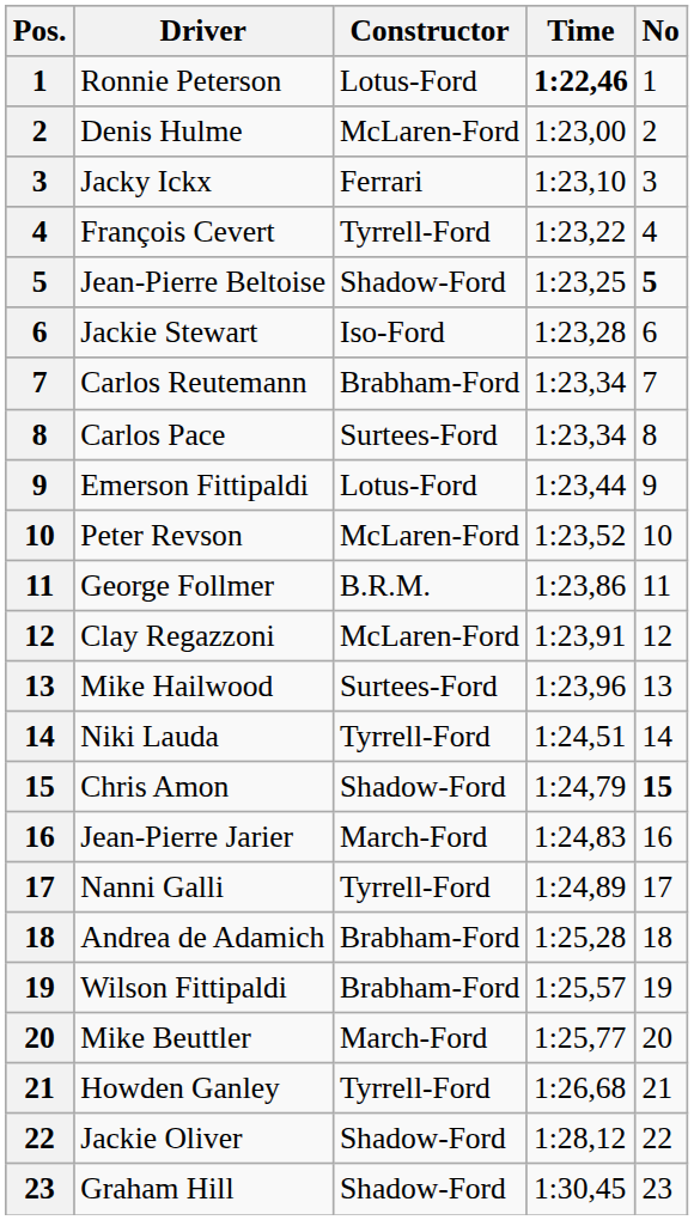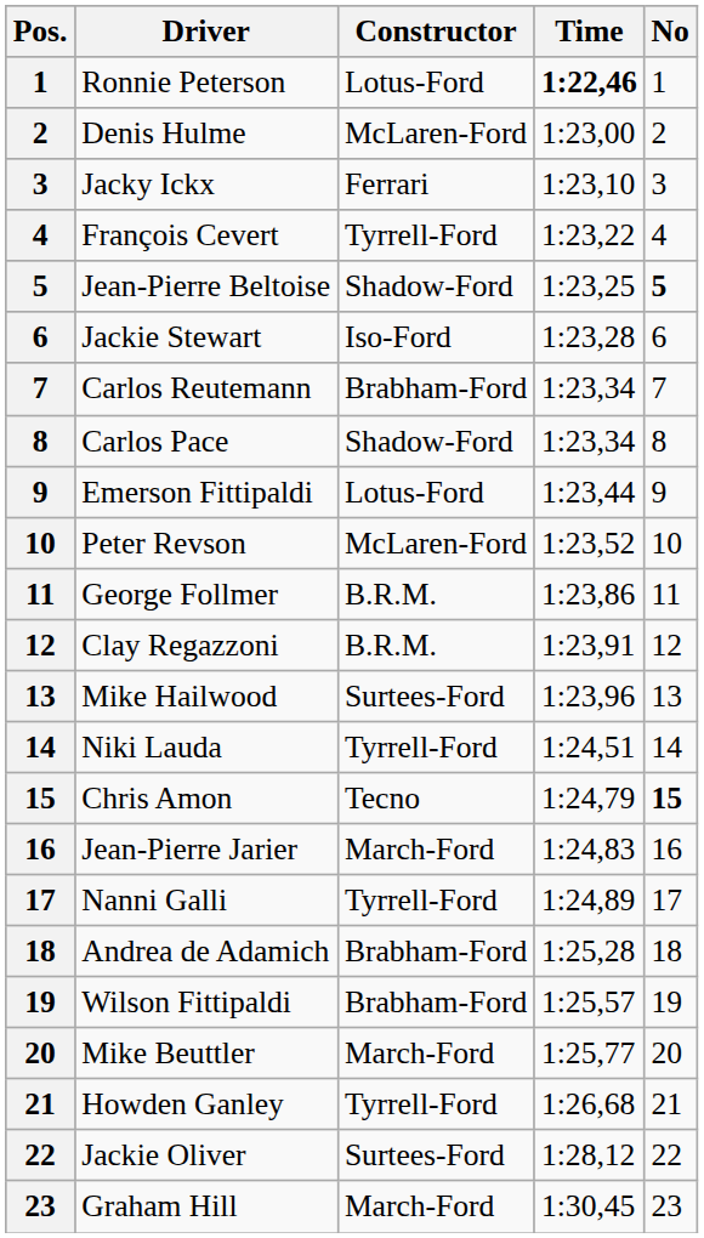Carlos Pace | Constructor: Surtees-Ford -> Shadow-Ford
Clay Regazzoni | Constructor: McLaren-Ford -> B.R.M.
Chris Amon | Constructor: Shadow-Ford -> Tecno
Jackie Oliver | Constructor: Shadow-Ford -> Surtees-Ford
Graham Hill | Constructor: Shadow-Ford -> March-Ford
